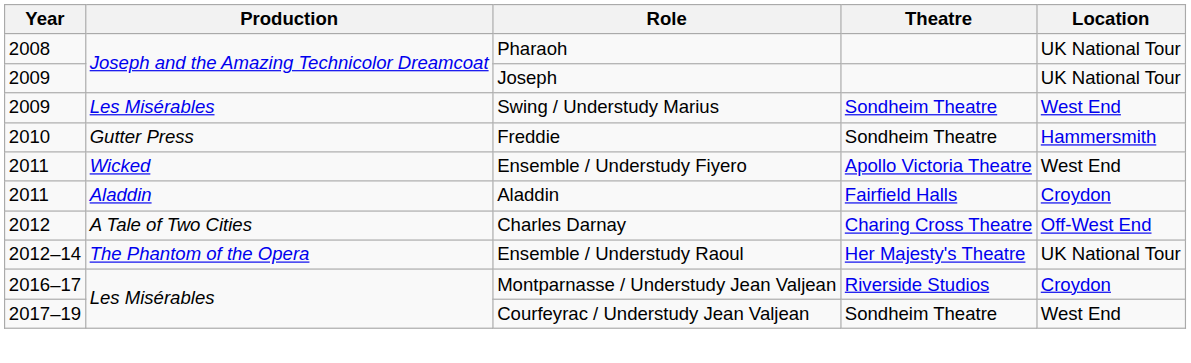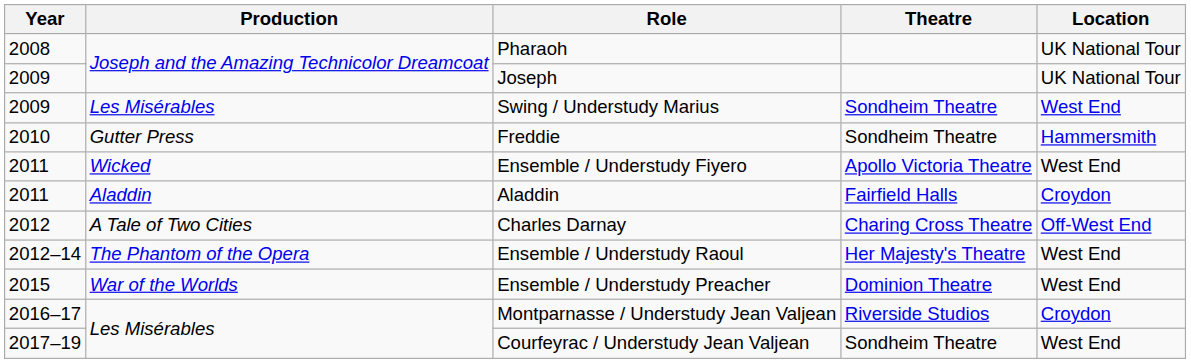Ensemble / Understudy Raoul | Location: UK National Tour -> West End
+ row: 2015 | War of the Worlds | Ensemble / Understudy Preacher | Dominion Theatre | West End
